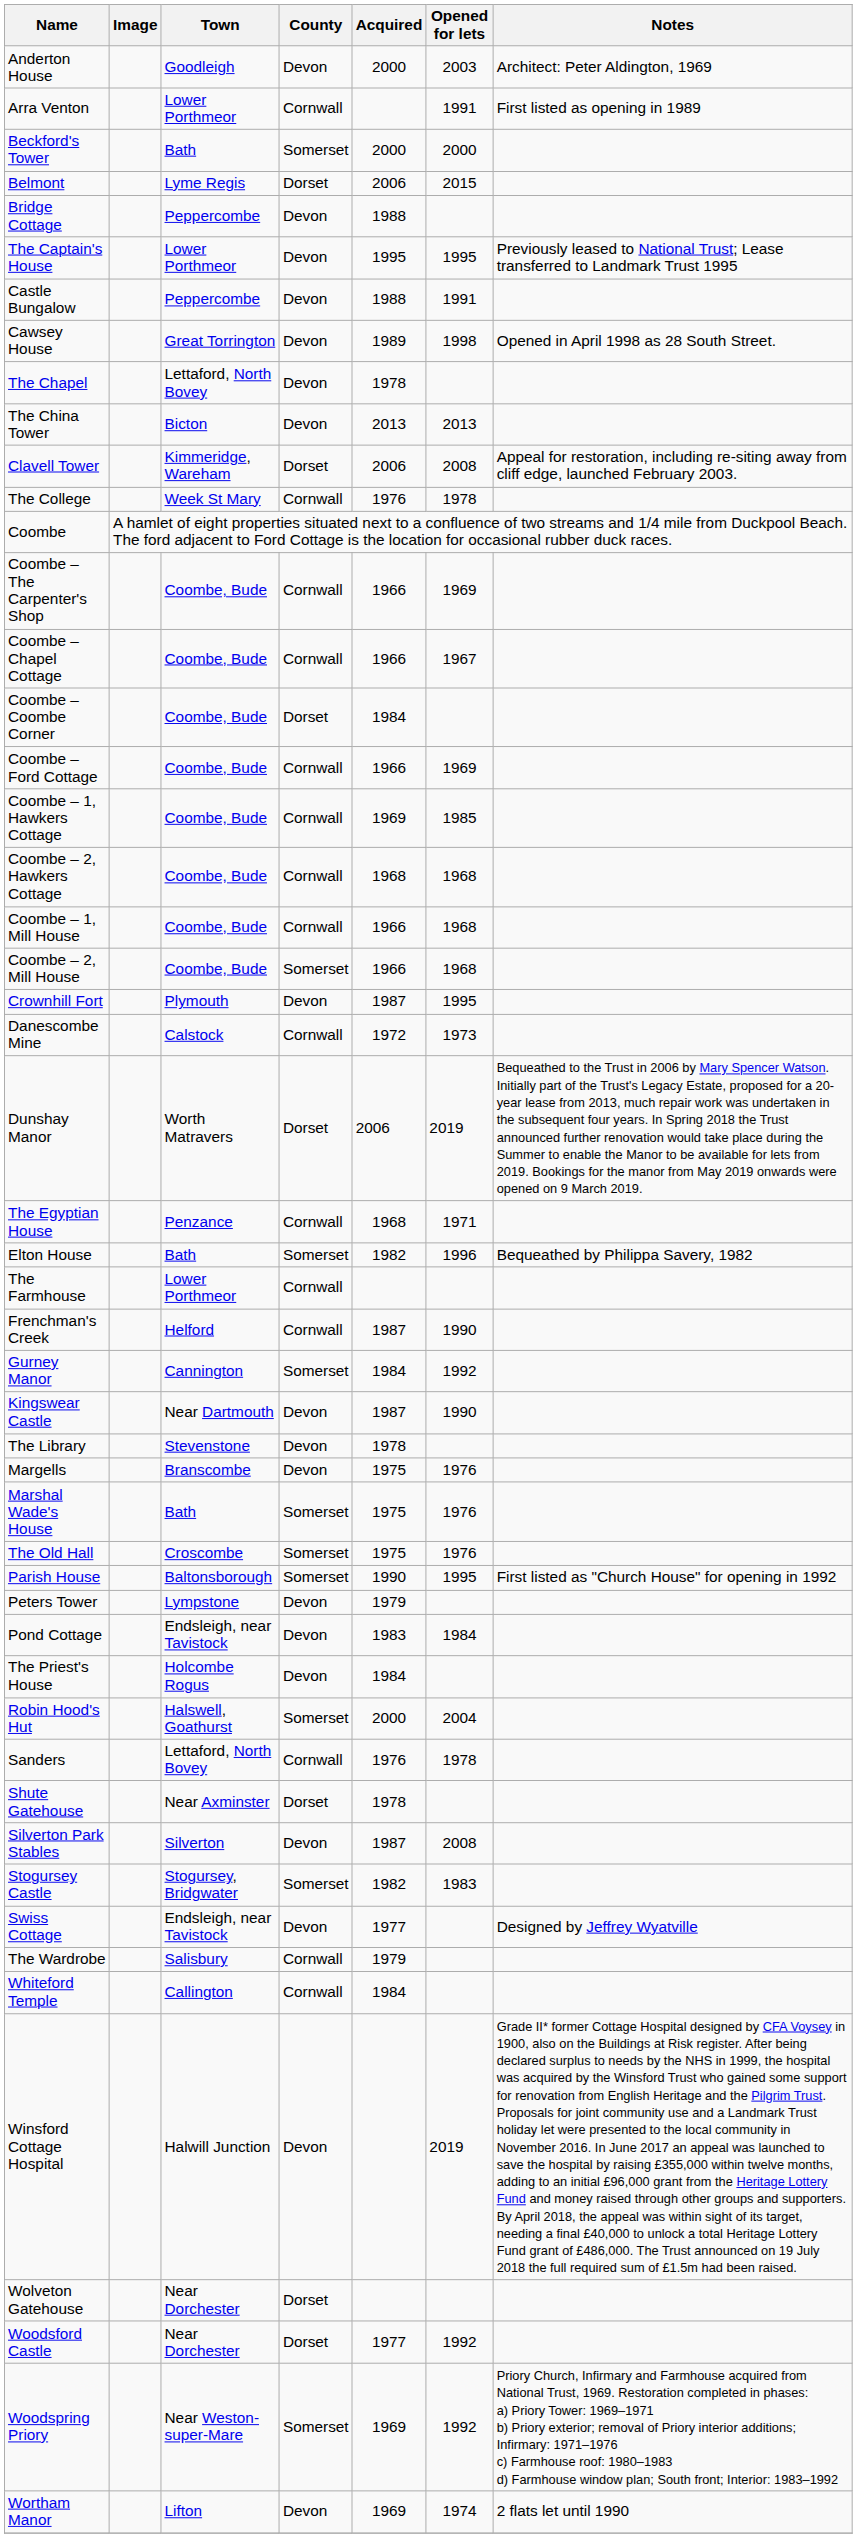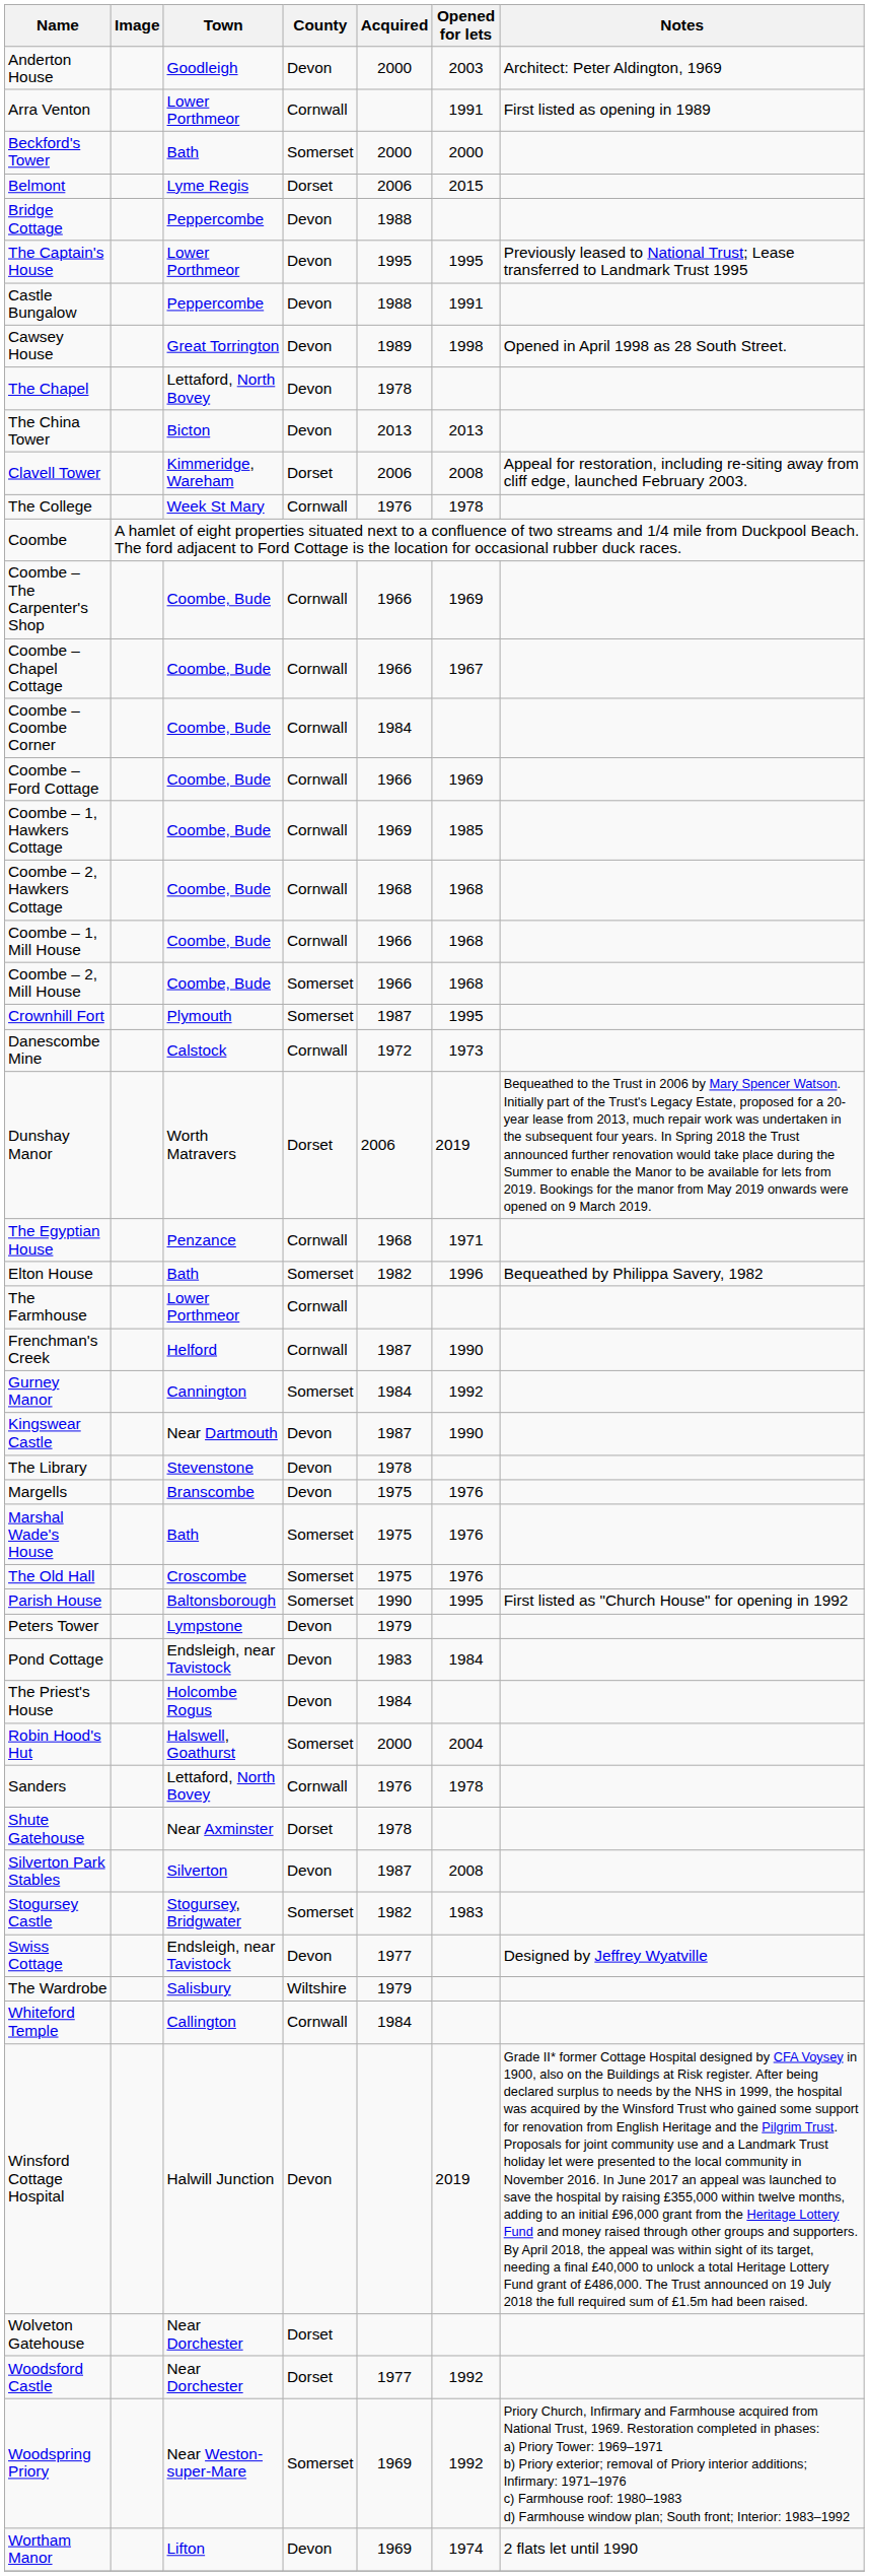Coombe – Coombe Corner | County: Dorset -> Cornwall
Crownhill Fort | County: Devon -> Somerset
The Wardrobe | County: Cornwall -> Wiltshire
